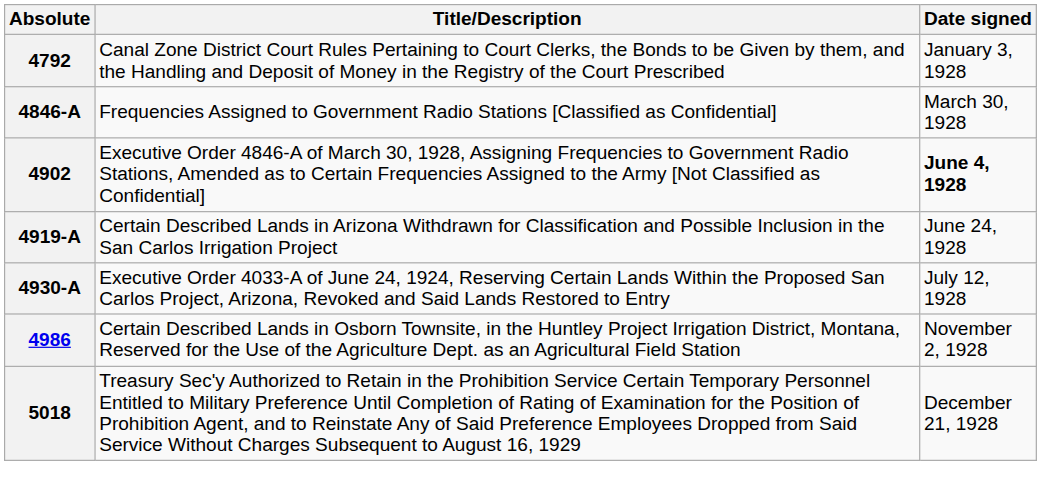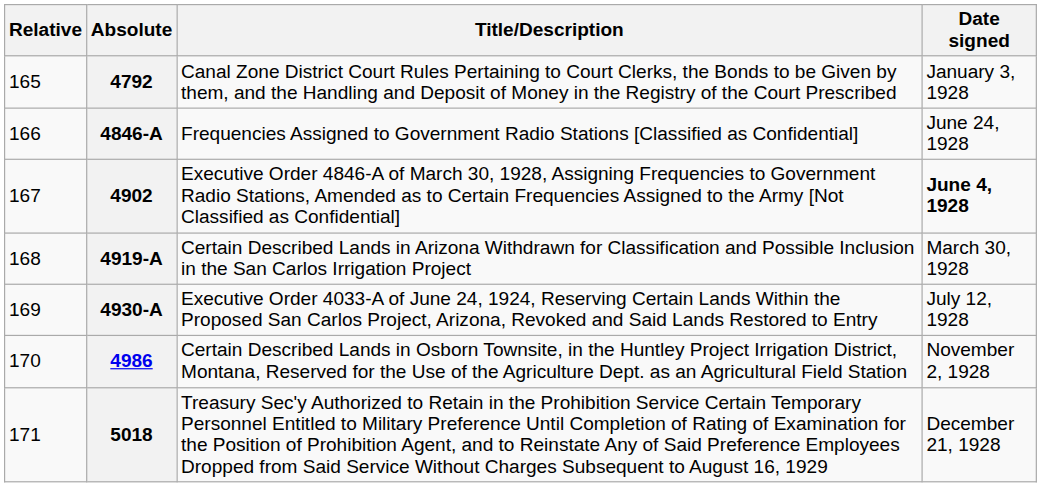+ column: Relative | 165 | 166 | 167 | 168 | 169 | 170 | 171
4846-A | Date signed: March 30, 1928 -> June 24, 1928
4919-A | Date signed: June 24, 1928 -> March 30, 1928
